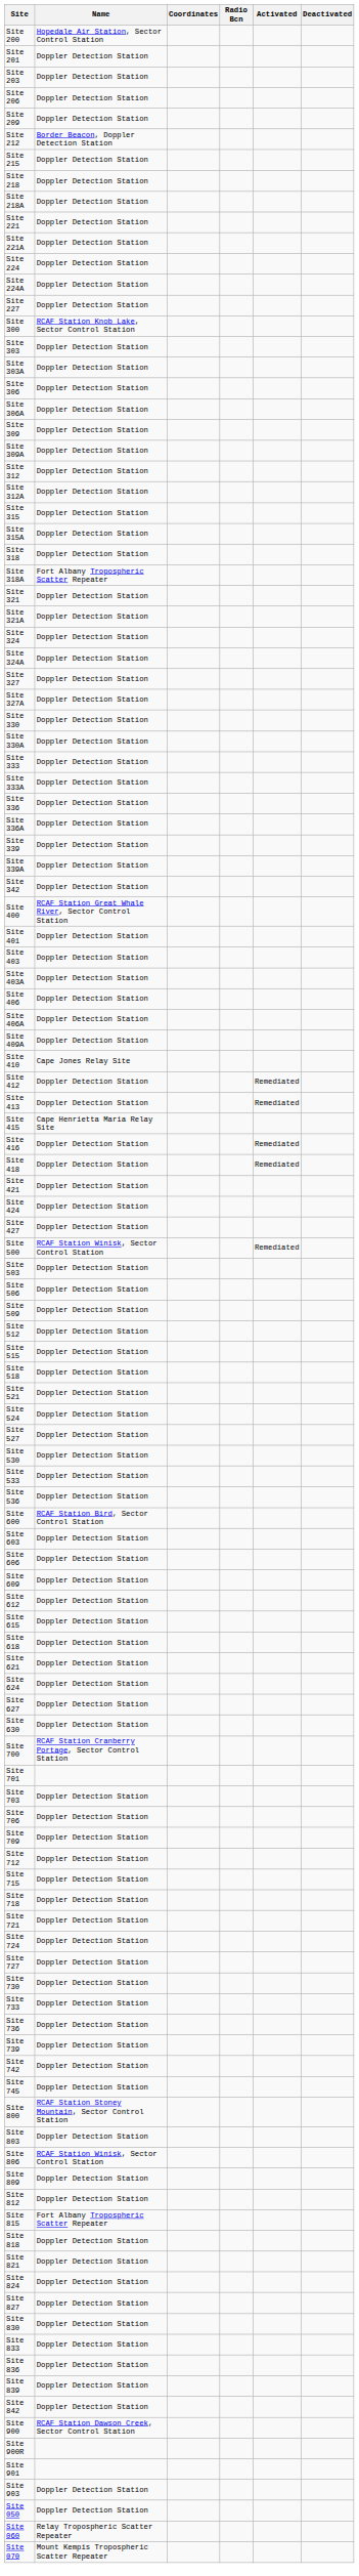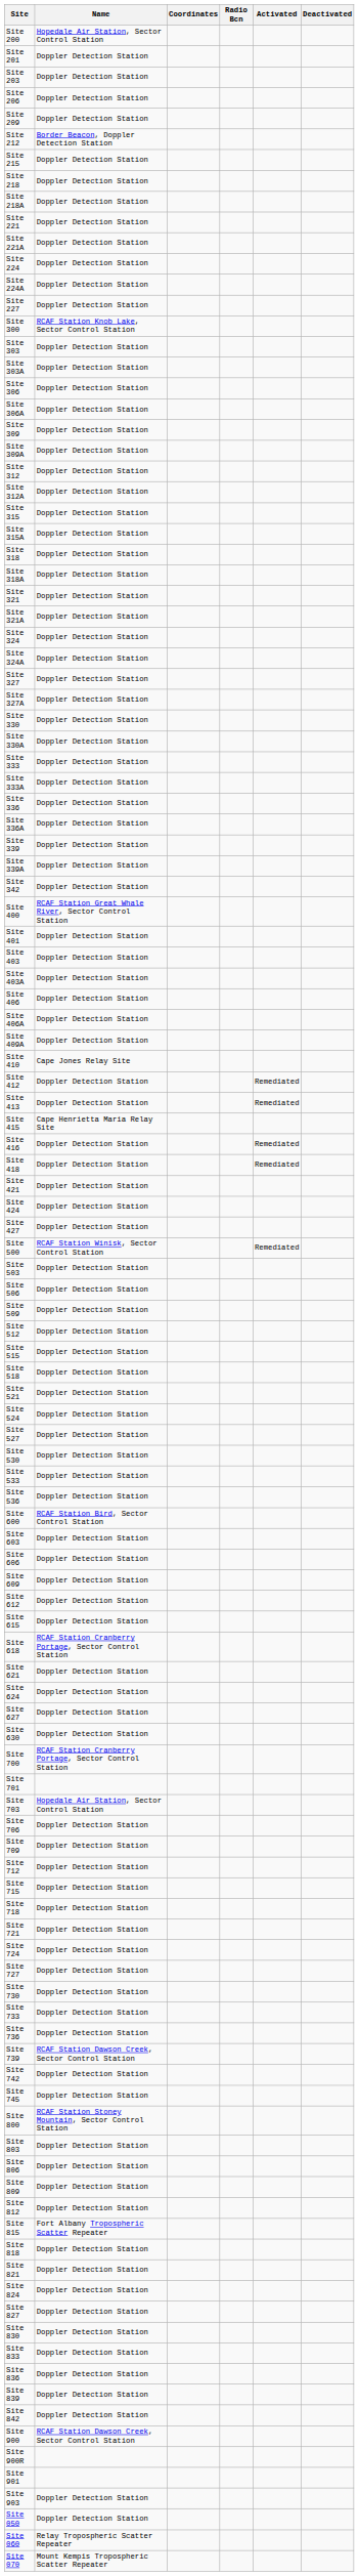Site 318A | Name: Fort Albany Tropospheric Scatter Repeater -> Doppler Detection Station
Site 618 | Name: Doppler Detection Station -> RCAF Station Cranberry Portage, Sector Control Station
Site 703 | Name: Doppler Detection Station -> Hopedale Air Station, Sector Control Station
Site 739 | Name: Doppler Detection Station -> RCAF Station Dawson Creek, Sector Control Station
Site 806 | Name: RCAF Station Winisk, Sector Control Station -> Doppler Detection Station
